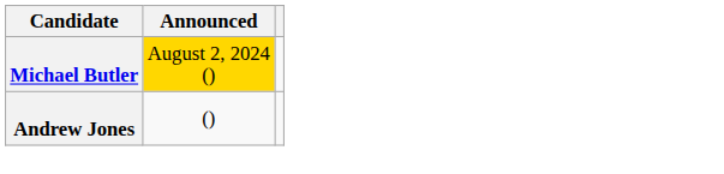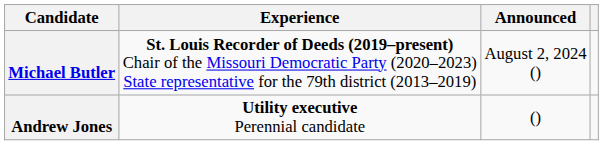+ column: Experience | St. Louis Recorder of Deeds (2019–present) Chair of the Missouri Democratic Party (2020–2023) State representative for the 79th district (2013–2019) | Utility executive Perennial candidate
Michael Butler | Announced: gold background -> no background
